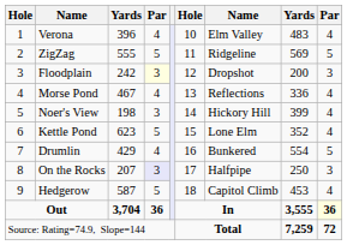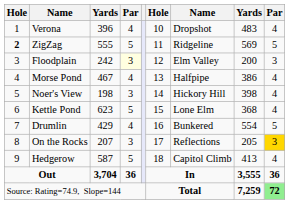Verona | column 7: Elm Valley -> Dropshot
ZigZag | column 1: normal -> bold
Floodplain | column 7: Dropshot -> Elm Valley
Morse Pond | column 7: Reflections -> Halfpipe
Morse Pond | column 8: 336 -> 386
Noer's View | column 8: 399 -> 398
Kettle Pond | column 8: 352 -> 368
On the Rocks | column 4: lavender background -> no background
On the Rocks | column 7: Halfpipe -> Reflections
On the Rocks | column 8: 250 -> 205
On the Rocks | column 9: no background -> gold background
Hedgerow | column 8: 453 -> 413
Out | column 9: lightyellow background -> no background
Source: Rating=74.9, Slope=144 | column 9: no background -> lightgreen background
